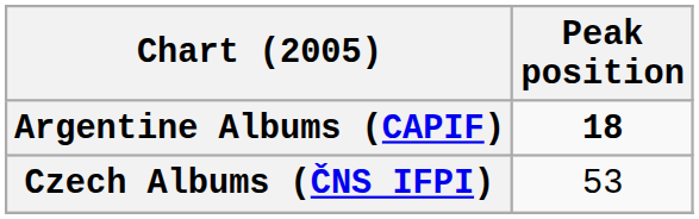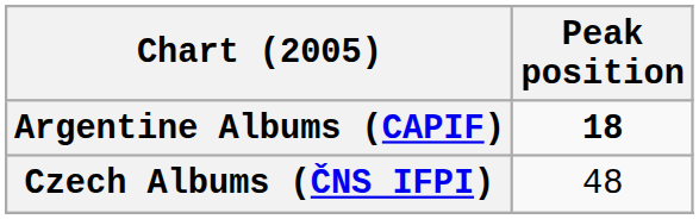Czech Albums (ČNS IFPI) | Peak position: 53 -> 48
